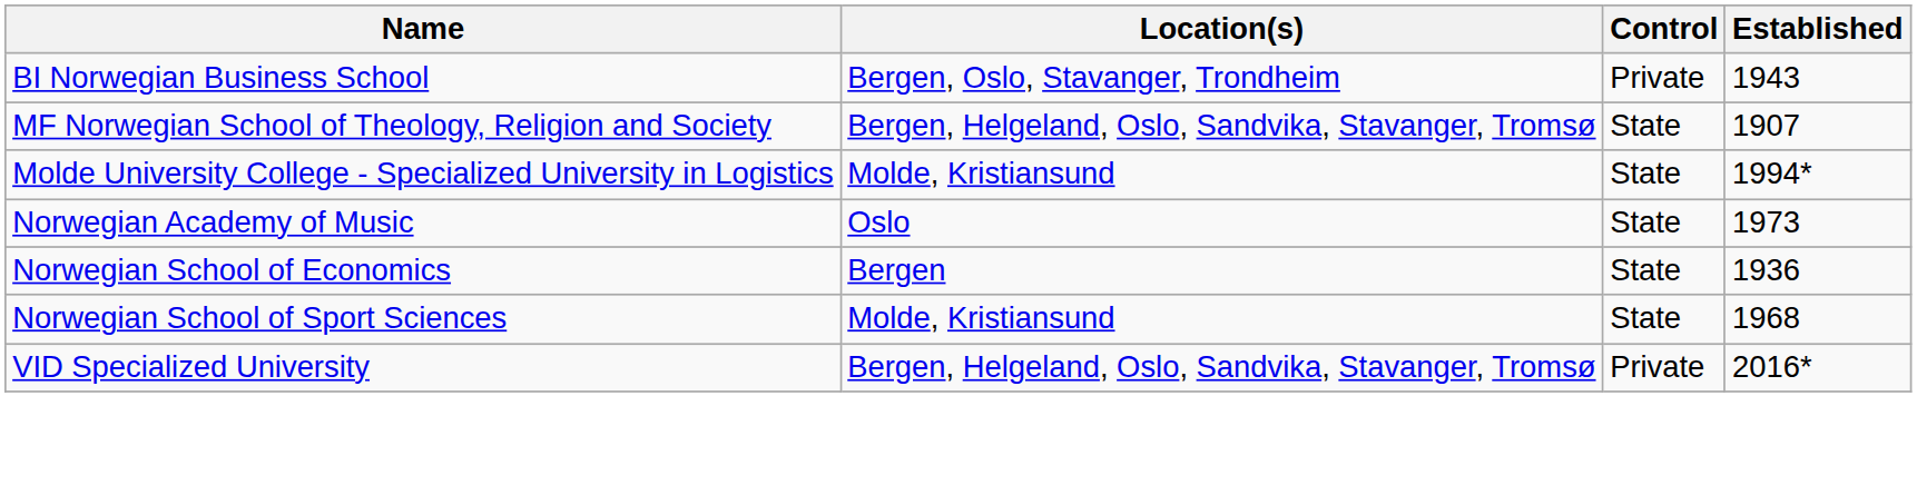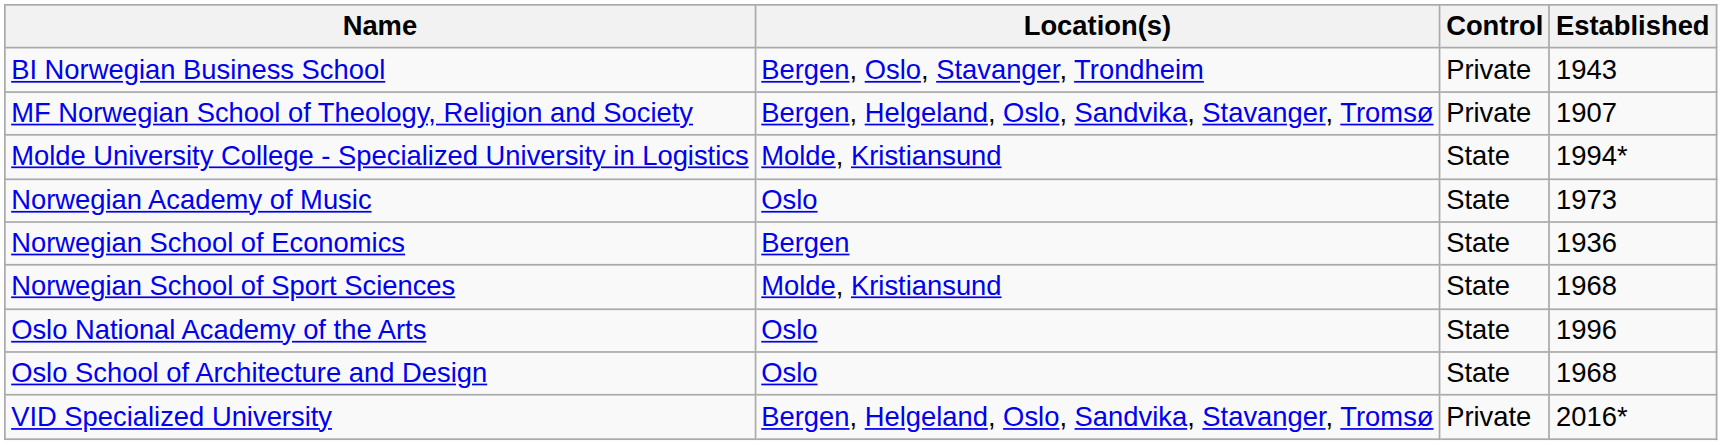MF Norwegian School of Theology, Religion and Society | Control: State -> Private
+ row: Oslo National Academy of the Arts | Oslo | State | 1996
+ row: Oslo School of Architecture and Design | Oslo | State | 1968
